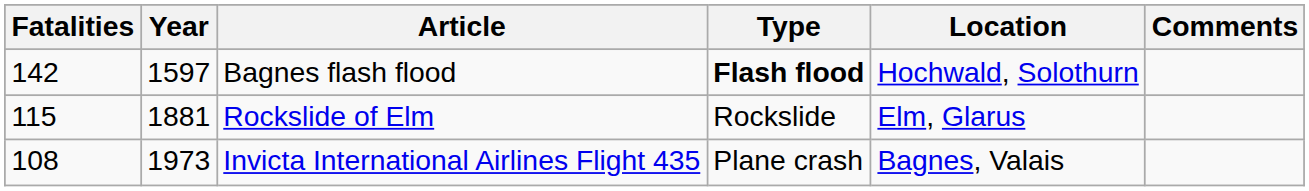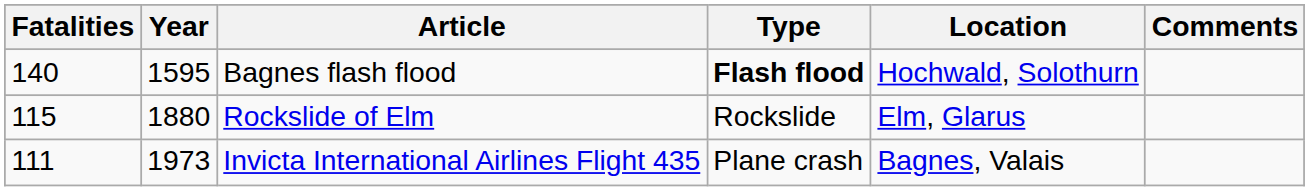Bagnes flash flood | Fatalities: 142 -> 140
Bagnes flash flood | Year: 1597 -> 1595
Rockslide of Elm | Year: 1881 -> 1880
Invicta International Airlines Flight 435 | Fatalities: 108 -> 111
